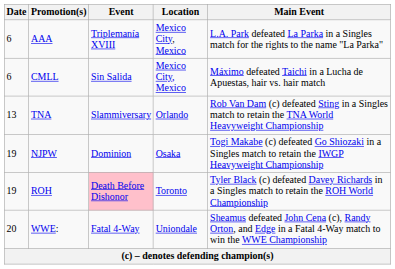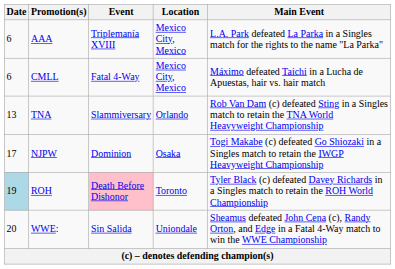CMLL | Event: Sin Salida -> Fatal 4-Way
NJPW | Date: 19 -> 17
ROH | Date: no background -> lightblue background
WWE: | Event: Fatal 4-Way -> Sin Salida
